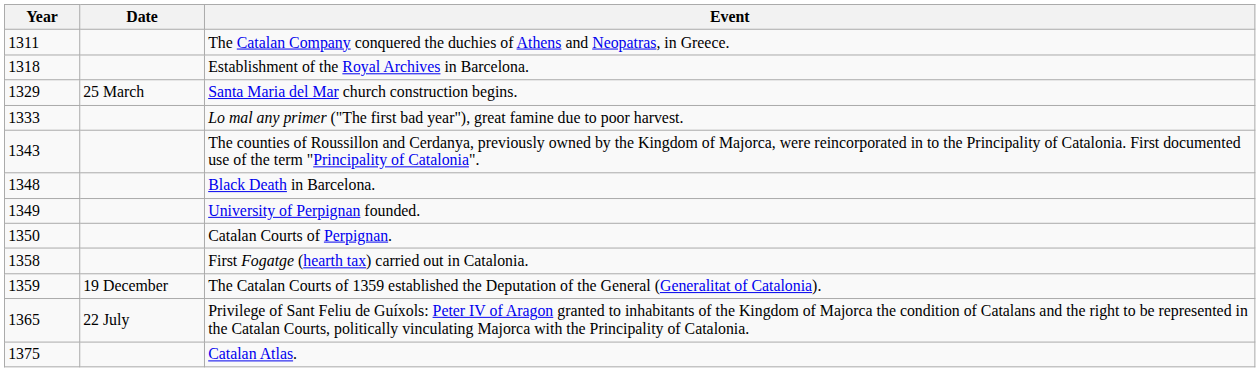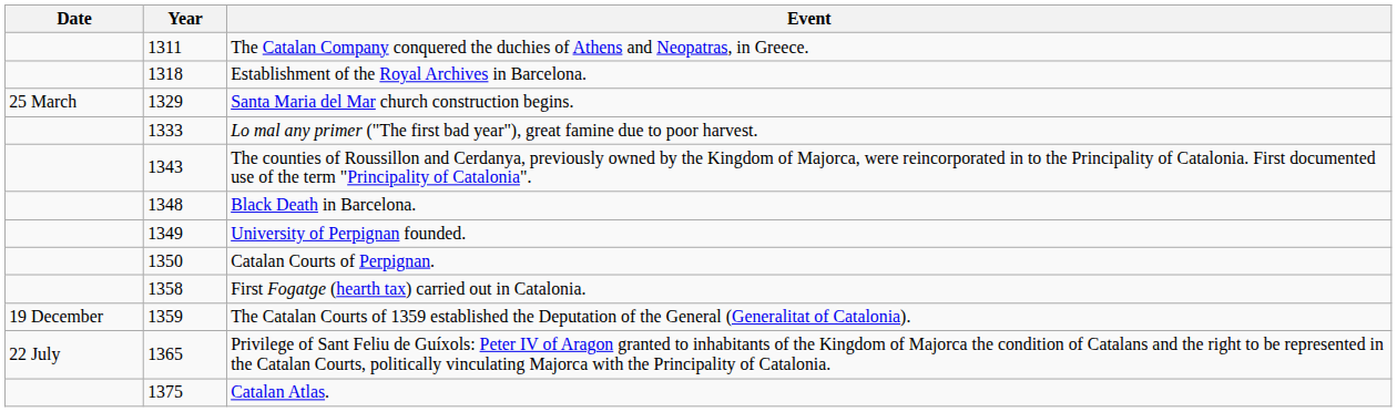columns swapped: Year <-> Date
